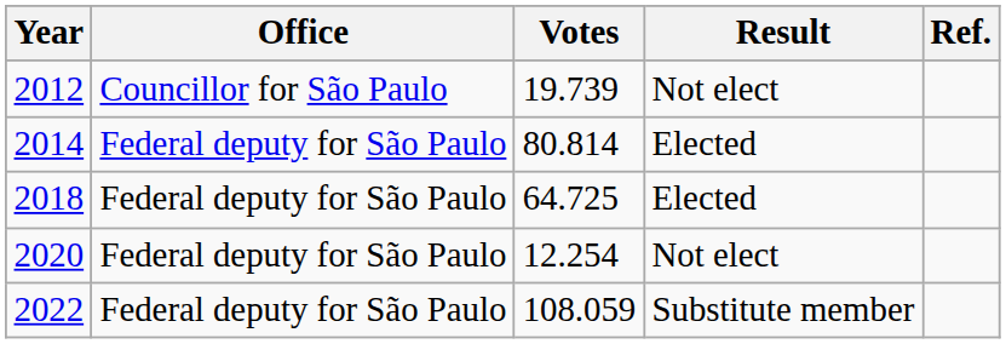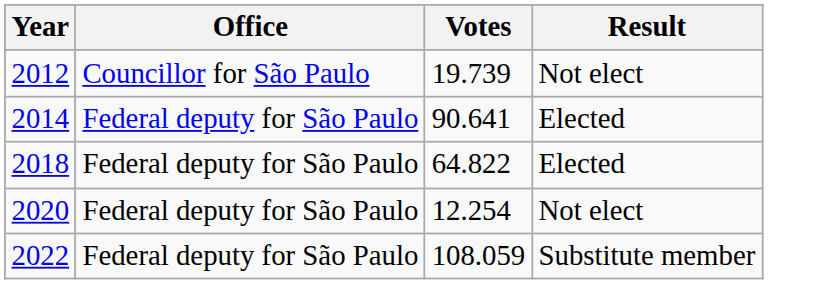- column: Ref.
2014 | Votes: 80.814 -> 90.641
2018 | Votes: 64.725 -> 64.822
